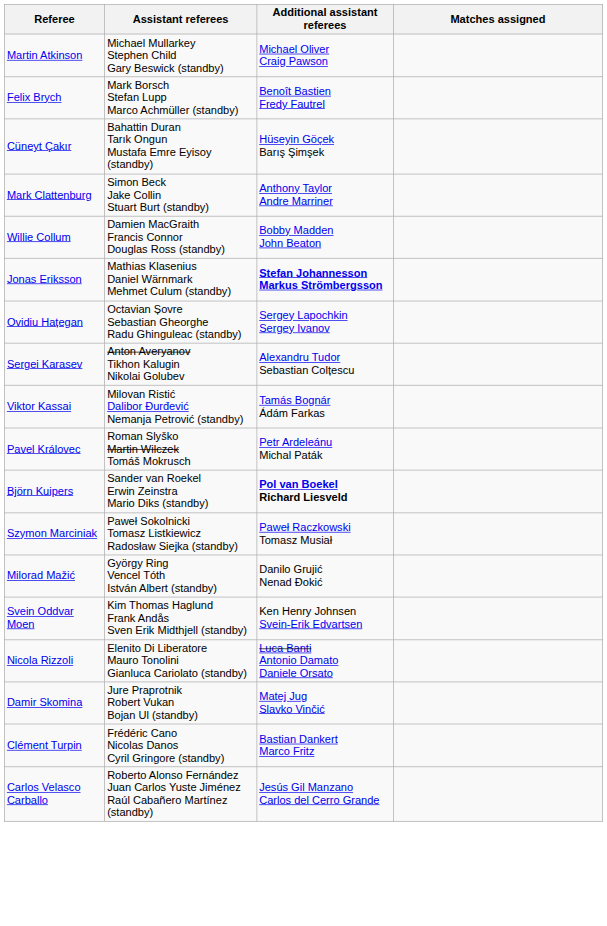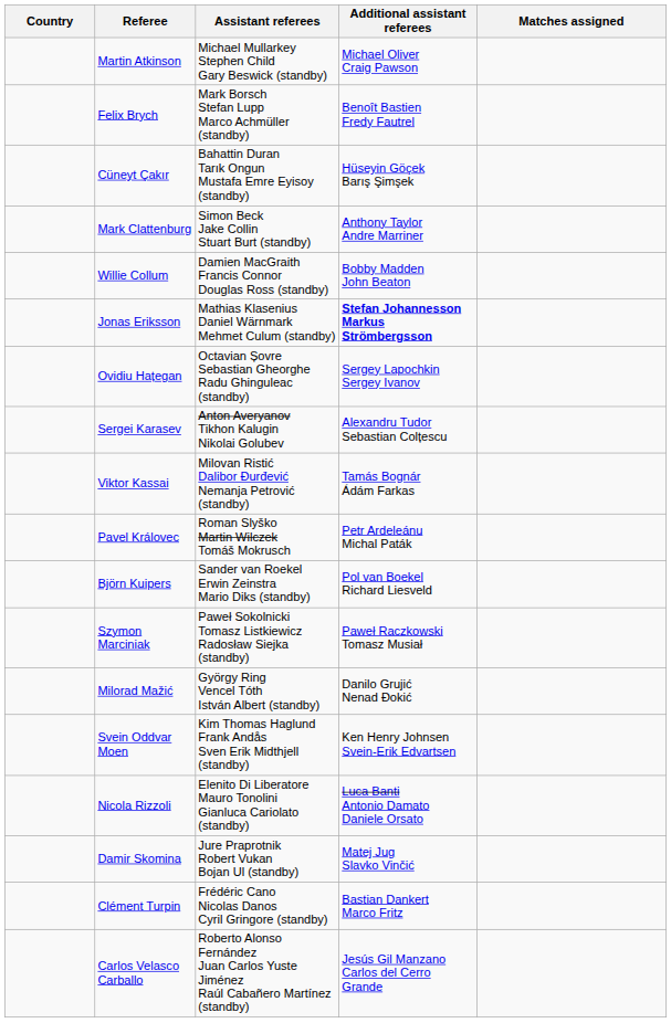+ column: Country
Björn Kuipers | Additional assistant referees: bold -> normal
